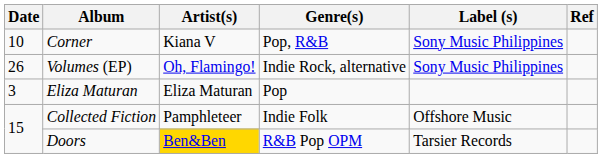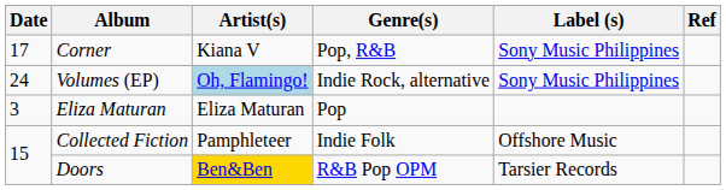Corner | Date: 10 -> 17
Volumes (EP) | Date: 26 -> 24
Volumes (EP) | Artist(s): no background -> lightblue background
